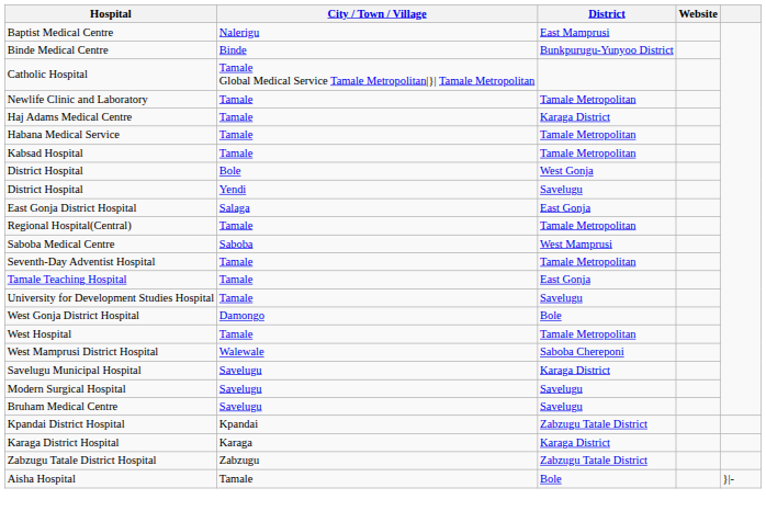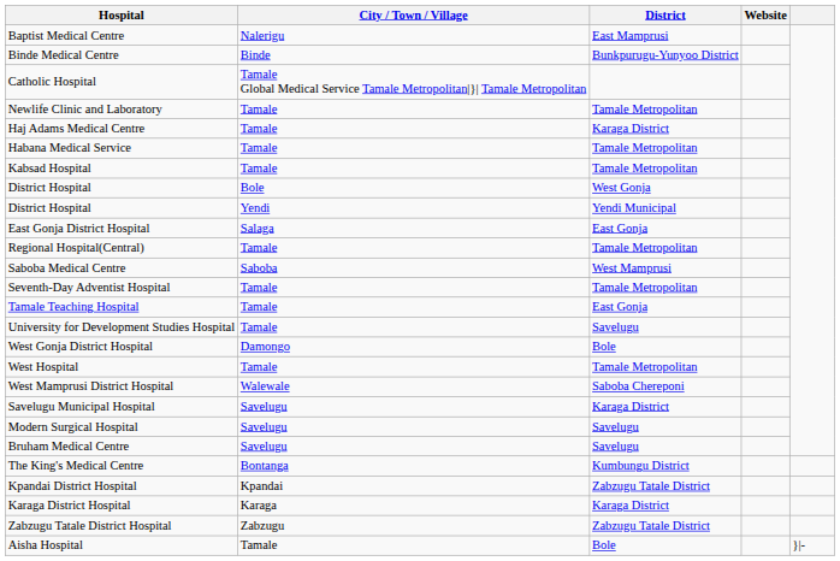District Hospital / Yendi | District: Savelugu -> Yendi Municipal
+ row: The King's Medical Centre | Bontanga | Kumbungu District
